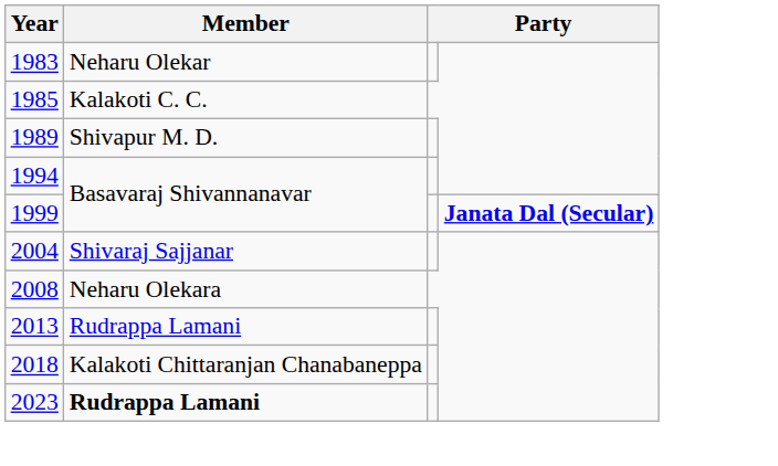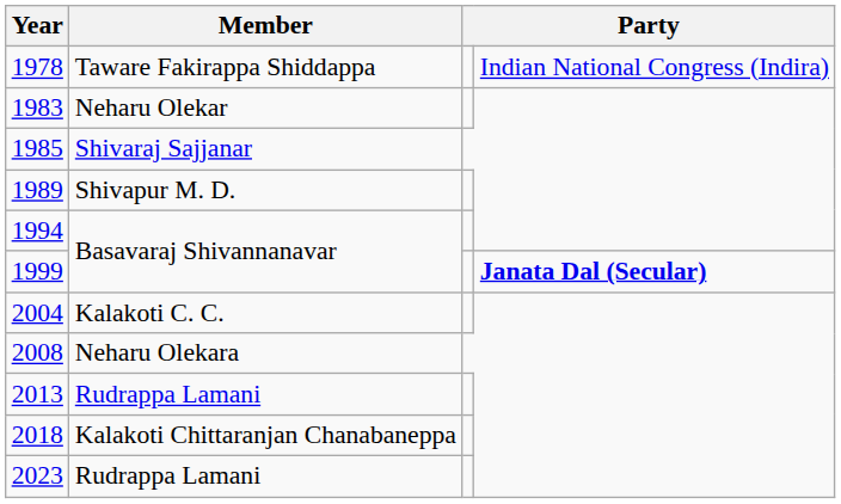+ row: 1978 | Taware Fakirappa Shiddappa | Indian National Congress (Indira)
1985 | Member: Kalakoti C. C. -> Shivaraj Sajjanar
2004 | Member: Shivaraj Sajjanar -> Kalakoti C. C.
2023 | Member: bold -> normal
